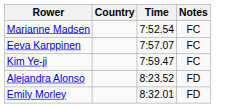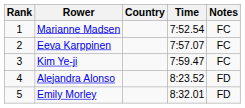+ column: Rank | 1 | 2 | 3 | 4 | 5
